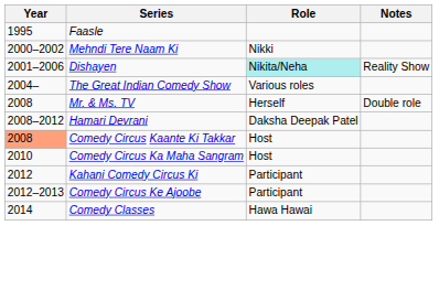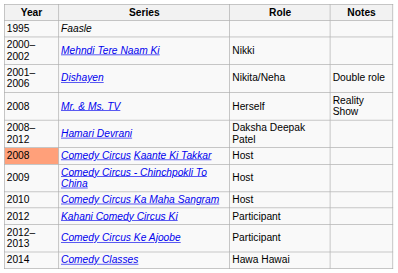Dishayen | Role: paleturquoise background -> no background
Dishayen | Notes: Reality Show -> Double role
- row: 2004– | The Great Indian Comedy Show | Various roles
Mr. & Ms. TV | Notes: Double role -> Reality Show
+ row: 2009 | Comedy Circus - Chinchpokli To China | Host
